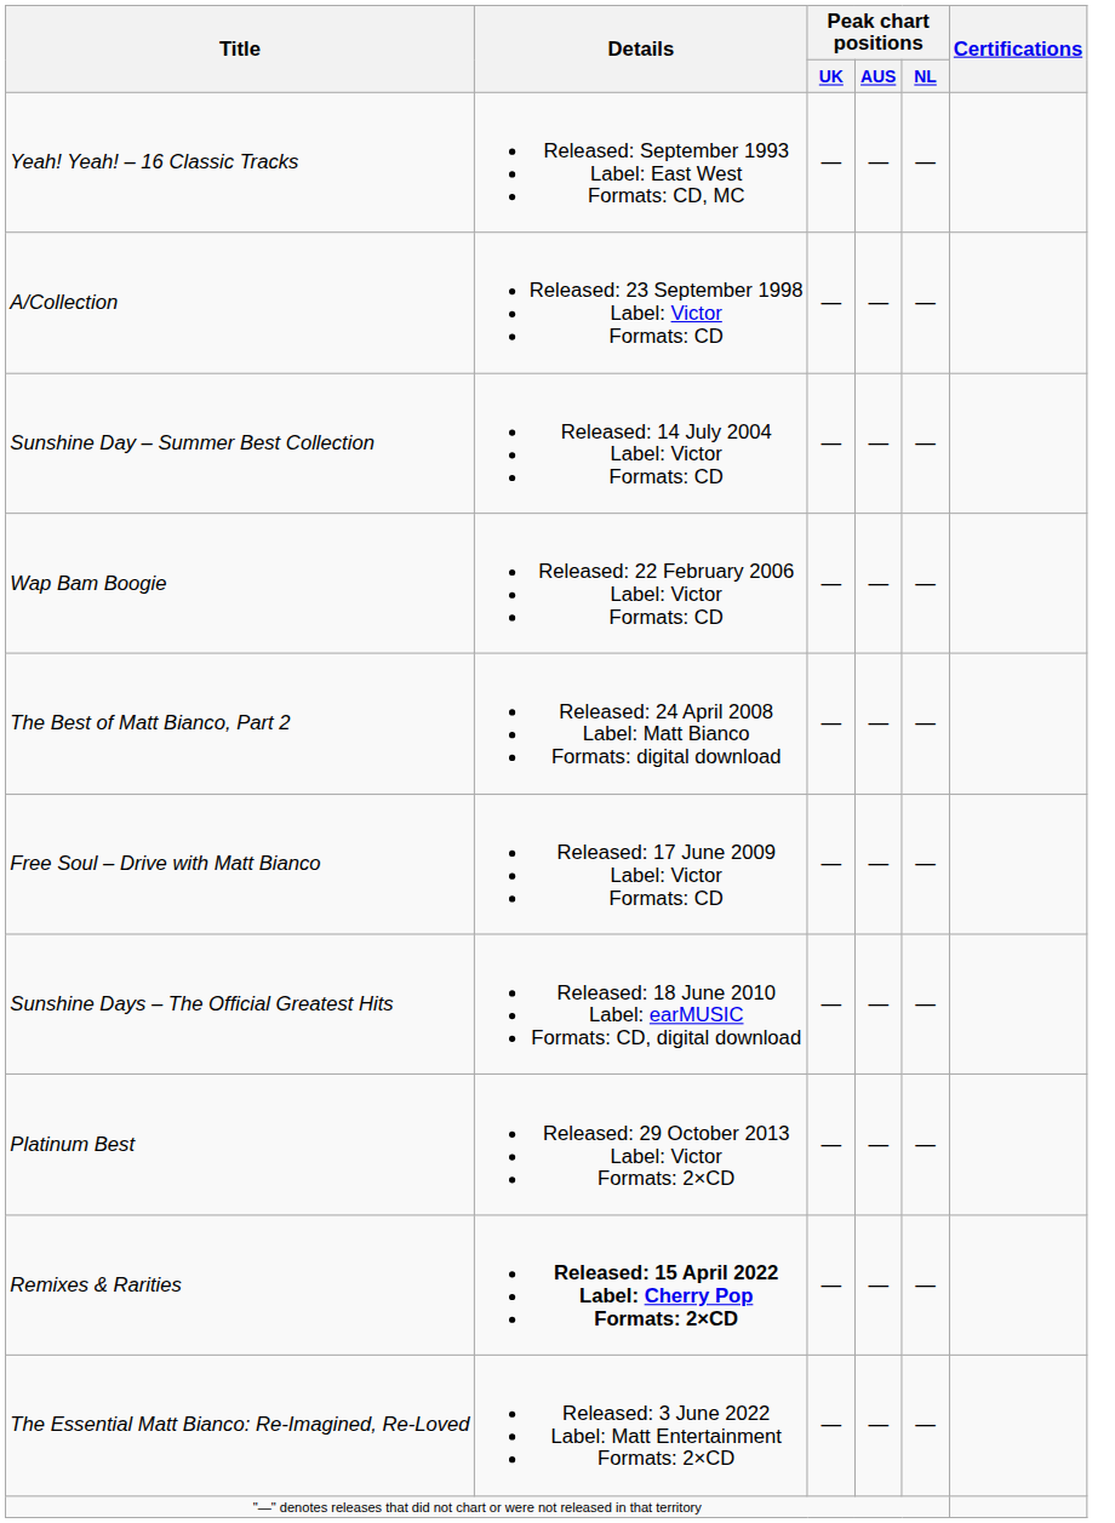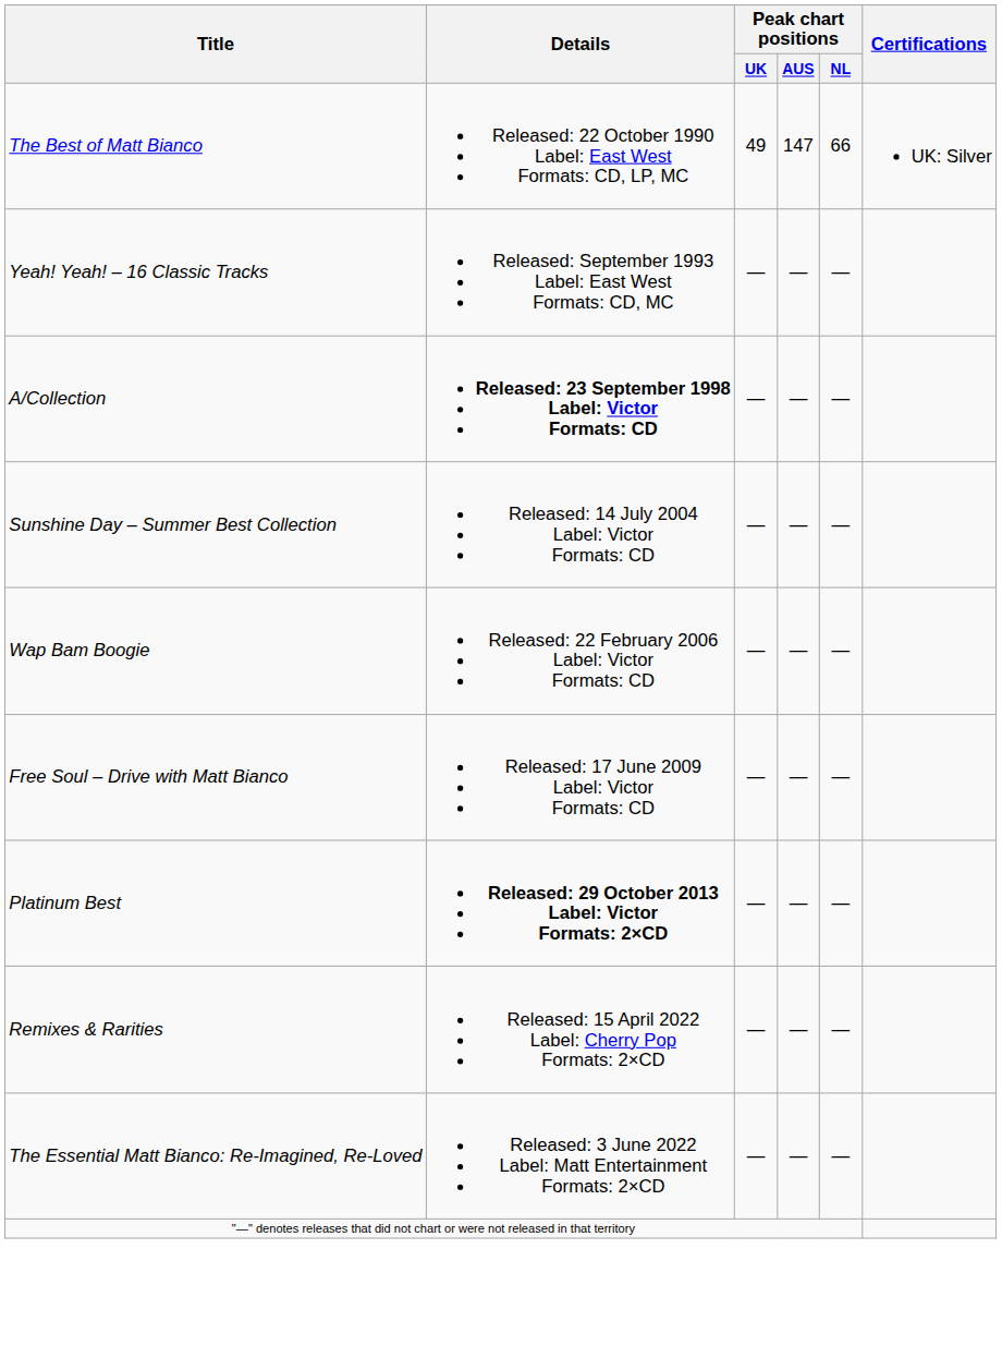+ row: The Best of Matt Bianco | Released: 22 October 1990 Label: East West Formats: CD, LP, MC | 49 | 147 | 66 | UK: Silver
A/Collection | Details: normal -> bold
- row: The Best of Matt Bianco, Part 2 | Released: 24 April 2008 Label: Matt Bianco Formats: digital download | — | — | —
- row: Sunshine Days – The Official Greatest Hits | Released: 18 June 2010 Label: earMUSIC Formats: CD, digital download | — | — | —
Platinum Best | Details: normal -> bold
Remixes & Rarities | Details: bold -> normal
